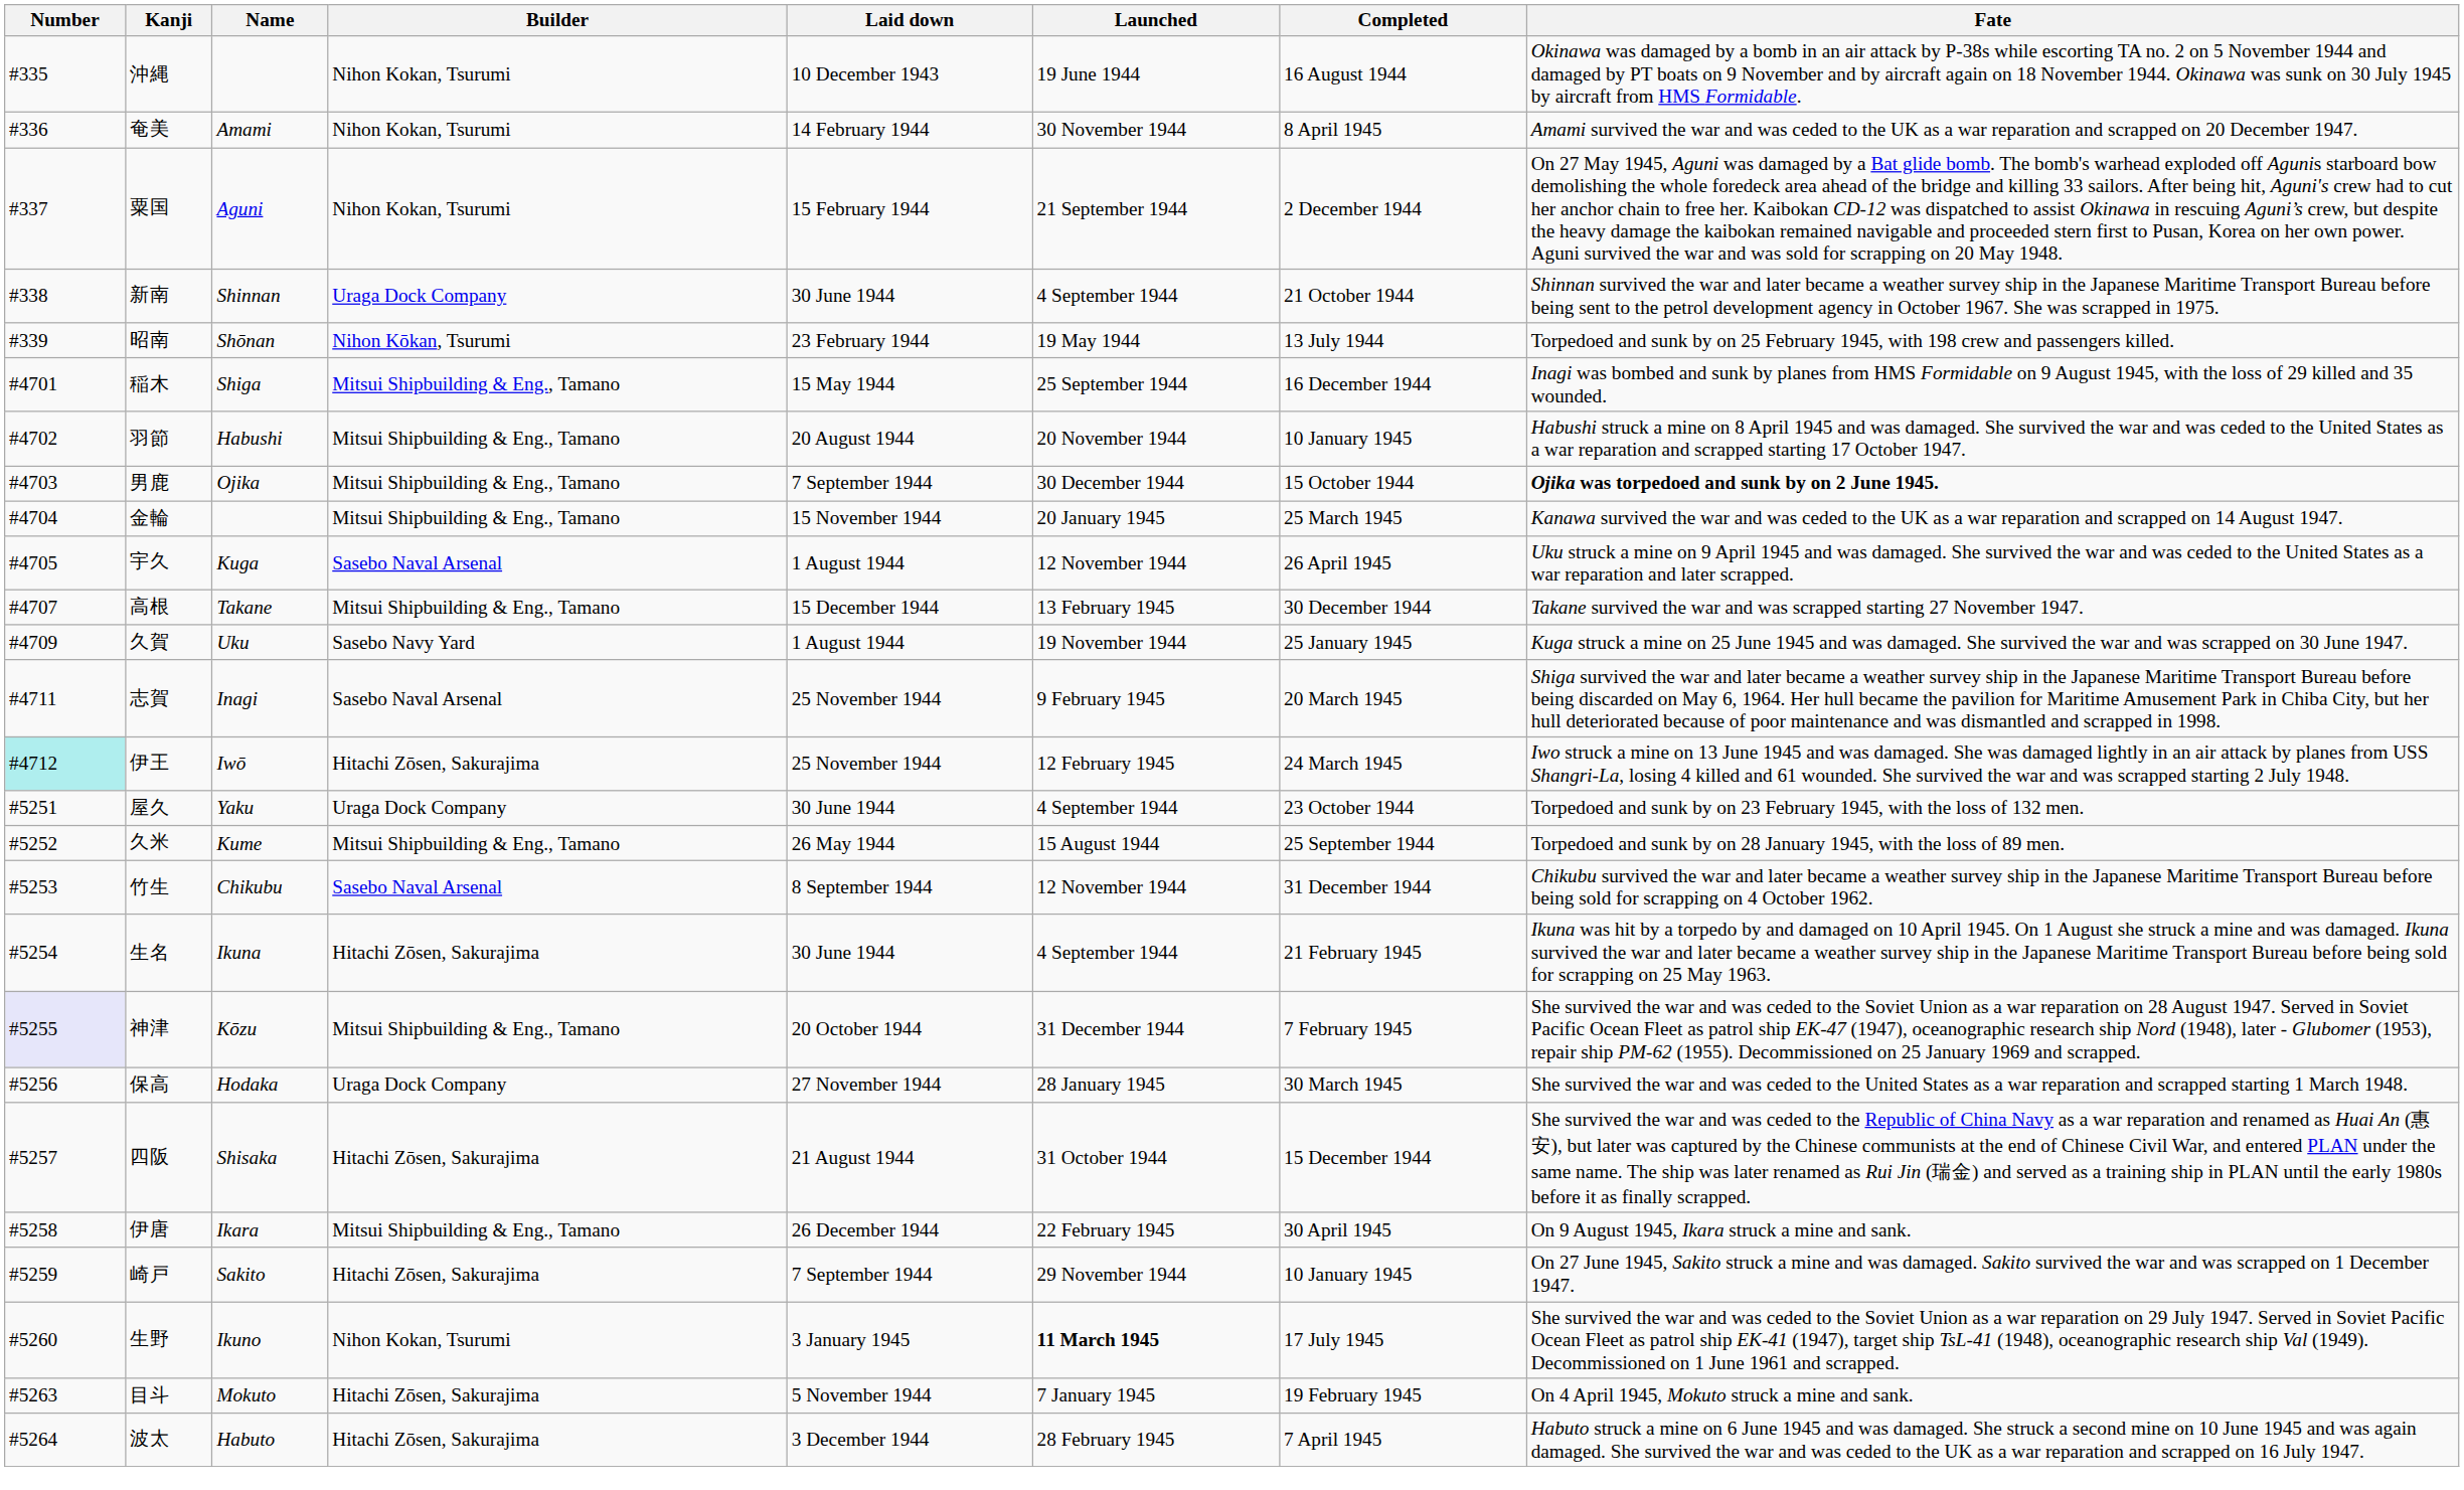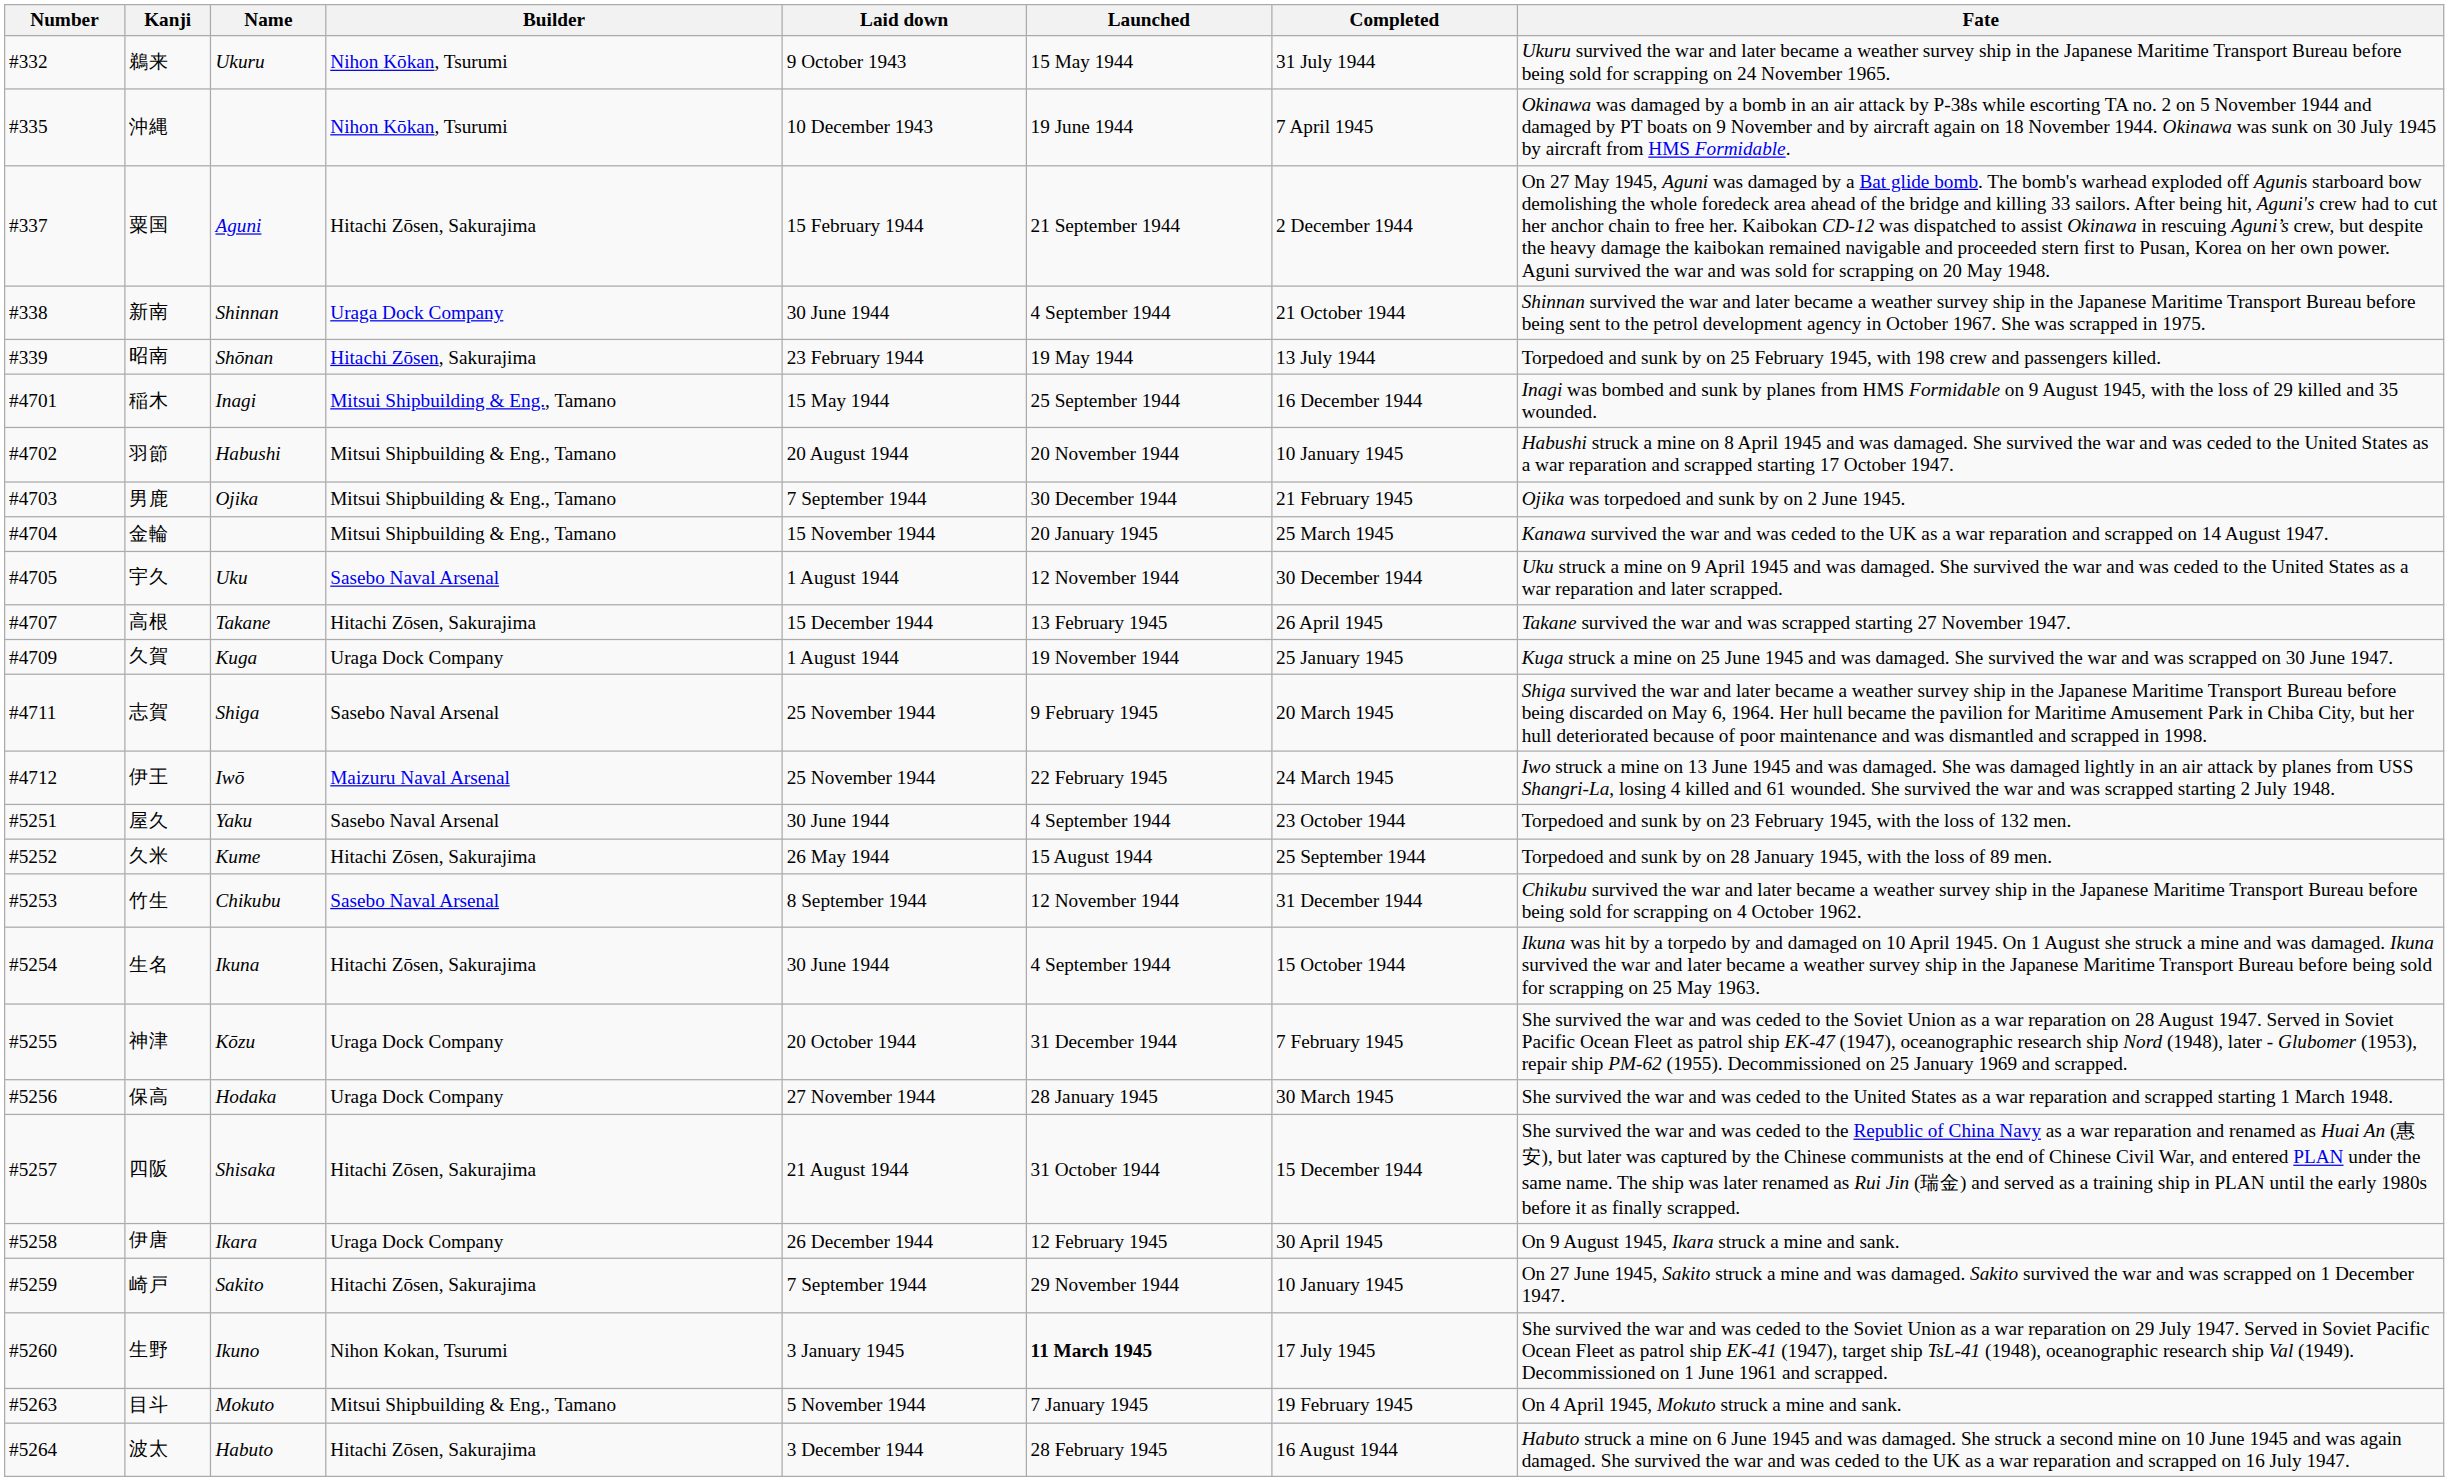+ row: #332 | 鵜来 | Ukuru | Nihon Kōkan, Tsurumi | 9 October 1943 | 15 May 1944 | 31 July 1944 | Ukuru survived the war and later became a weather survey ship in the Japanese Maritime Transport Bureau before being sold for scrapping on 24 November 1965.
沖縄 | Builder: Nihon Kokan, Tsurumi -> Nihon Kōkan, Tsurumi
沖縄 | Completed: 16 August 1944 -> 7 April 1945
- row: #336 | 奄美 | Amami | Nihon Kokan, Tsurumi | 14 February 1944 | 30 November 1944 | 8 April 1945 | Amami survived the war and was ceded to the UK as a war reparation and scrapped on 20 December 1947.
粟国 | Builder: Nihon Kokan, Tsurumi -> Hitachi Zōsen, Sakurajima
昭南 | Builder: Nihon Kōkan, Tsurumi -> Hitachi Zōsen, Sakurajima
稲木 | Name: Shiga -> Inagi
男鹿 | Completed: 15 October 1944 -> 21 February 1945
男鹿 | Fate: bold -> normal
宇久 | Name: Kuga -> Uku
宇久 | Completed: 26 April 1945 -> 30 December 1944
高根 | Builder: Mitsui Shipbuilding & Eng., Tamano -> Hitachi Zōsen, Sakurajima
高根 | Completed: 30 December 1944 -> 26 April 1945
久賀 | Name: Uku -> Kuga
久賀 | Builder: Sasebo Navy Yard -> Uraga Dock Company
志賀 | Name: Inagi -> Shiga
伊王 | Number: paleturquoise background -> no background
伊王 | Builder: Hitachi Zōsen, Sakurajima -> Maizuru Naval Arsenal
伊王 | Launched: 12 February 1945 -> 22 February 1945
屋久 | Builder: Uraga Dock Company -> Sasebo Naval Arsenal
久米 | Builder: Mitsui Shipbuilding & Eng., Tamano -> Hitachi Zōsen, Sakurajima
生名 | Completed: 21 February 1945 -> 15 October 1944
神津 | Number: lavender background -> no background
神津 | Builder: Mitsui Shipbuilding & Eng., Tamano -> Uraga Dock Company
伊唐 | Builder: Mitsui Shipbuilding & Eng., Tamano -> Uraga Dock Company
伊唐 | Launched: 22 February 1945 -> 12 February 1945
目斗 | Builder: Hitachi Zōsen, Sakurajima -> Mitsui Shipbuilding & Eng., Tamano
波太 | Completed: 7 April 1945 -> 16 August 1944
